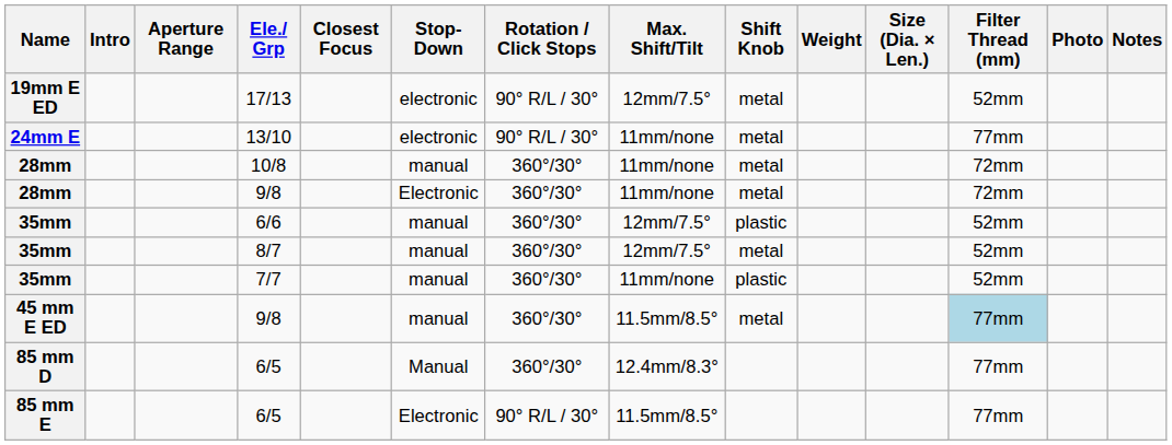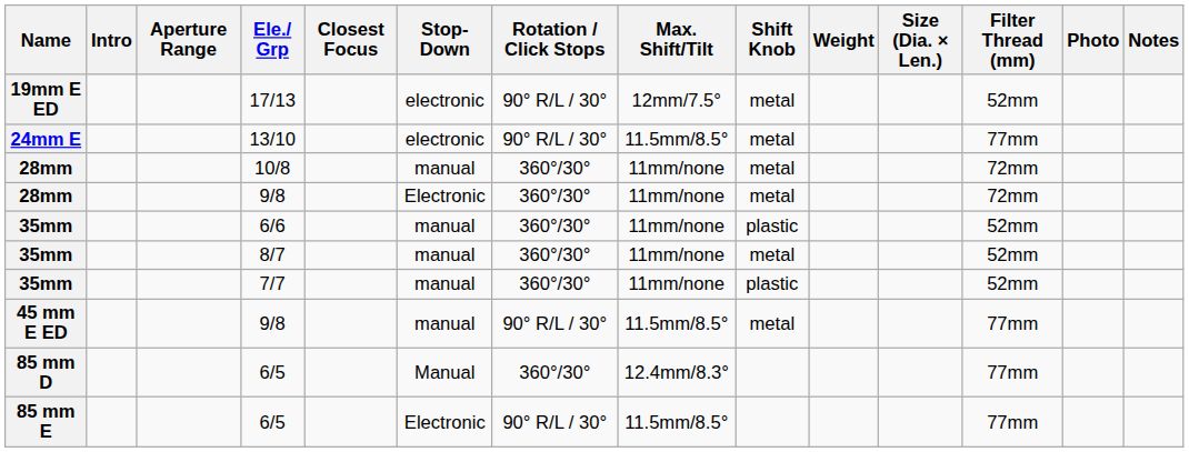13/10 | Max. Shift/Tilt: 11mm/none -> 11.5mm/8.5°
6/6 | Max. Shift/Tilt: 12mm/7.5° -> 11mm/none
8/7 | Max. Shift/Tilt: 12mm/7.5° -> 11mm/none
45 mm E ED / 9/8 | Rotation / Click Stops: 360°/30° -> 90° R/L / 30°
45 mm E ED / 9/8 | Filter Thread (mm): lightblue background -> no background
